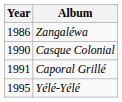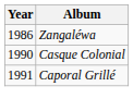- row: 1995 | Yélé-Yélé
